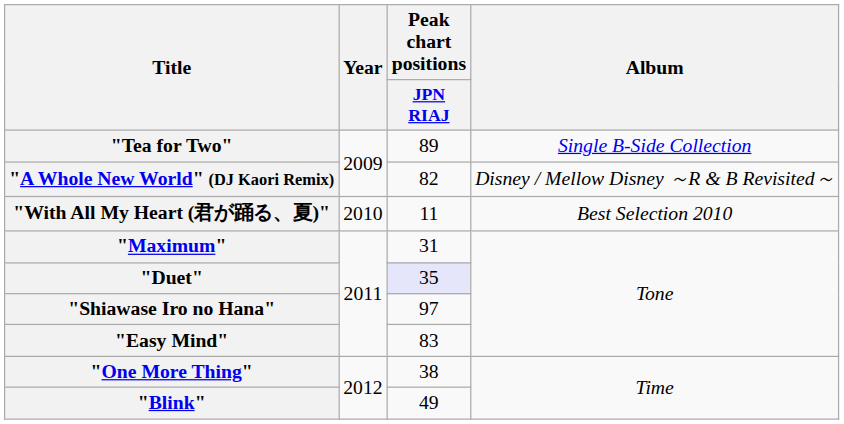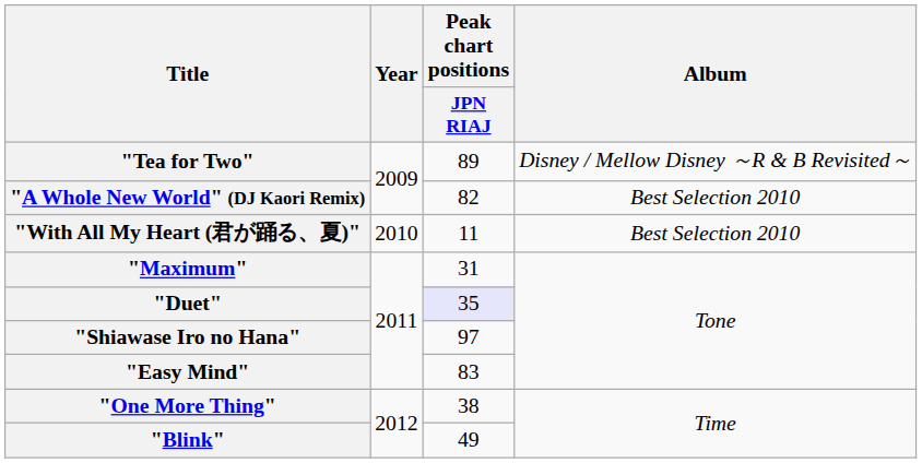"Tea for Two" | Album: Single B-Side Collection -> Disney / Mellow Disney ～R & B Revisited～
"A Whole New World" (DJ Kaori Remix) | Album: Disney / Mellow Disney ～R & B Revisited～ -> Best Selection 2010
